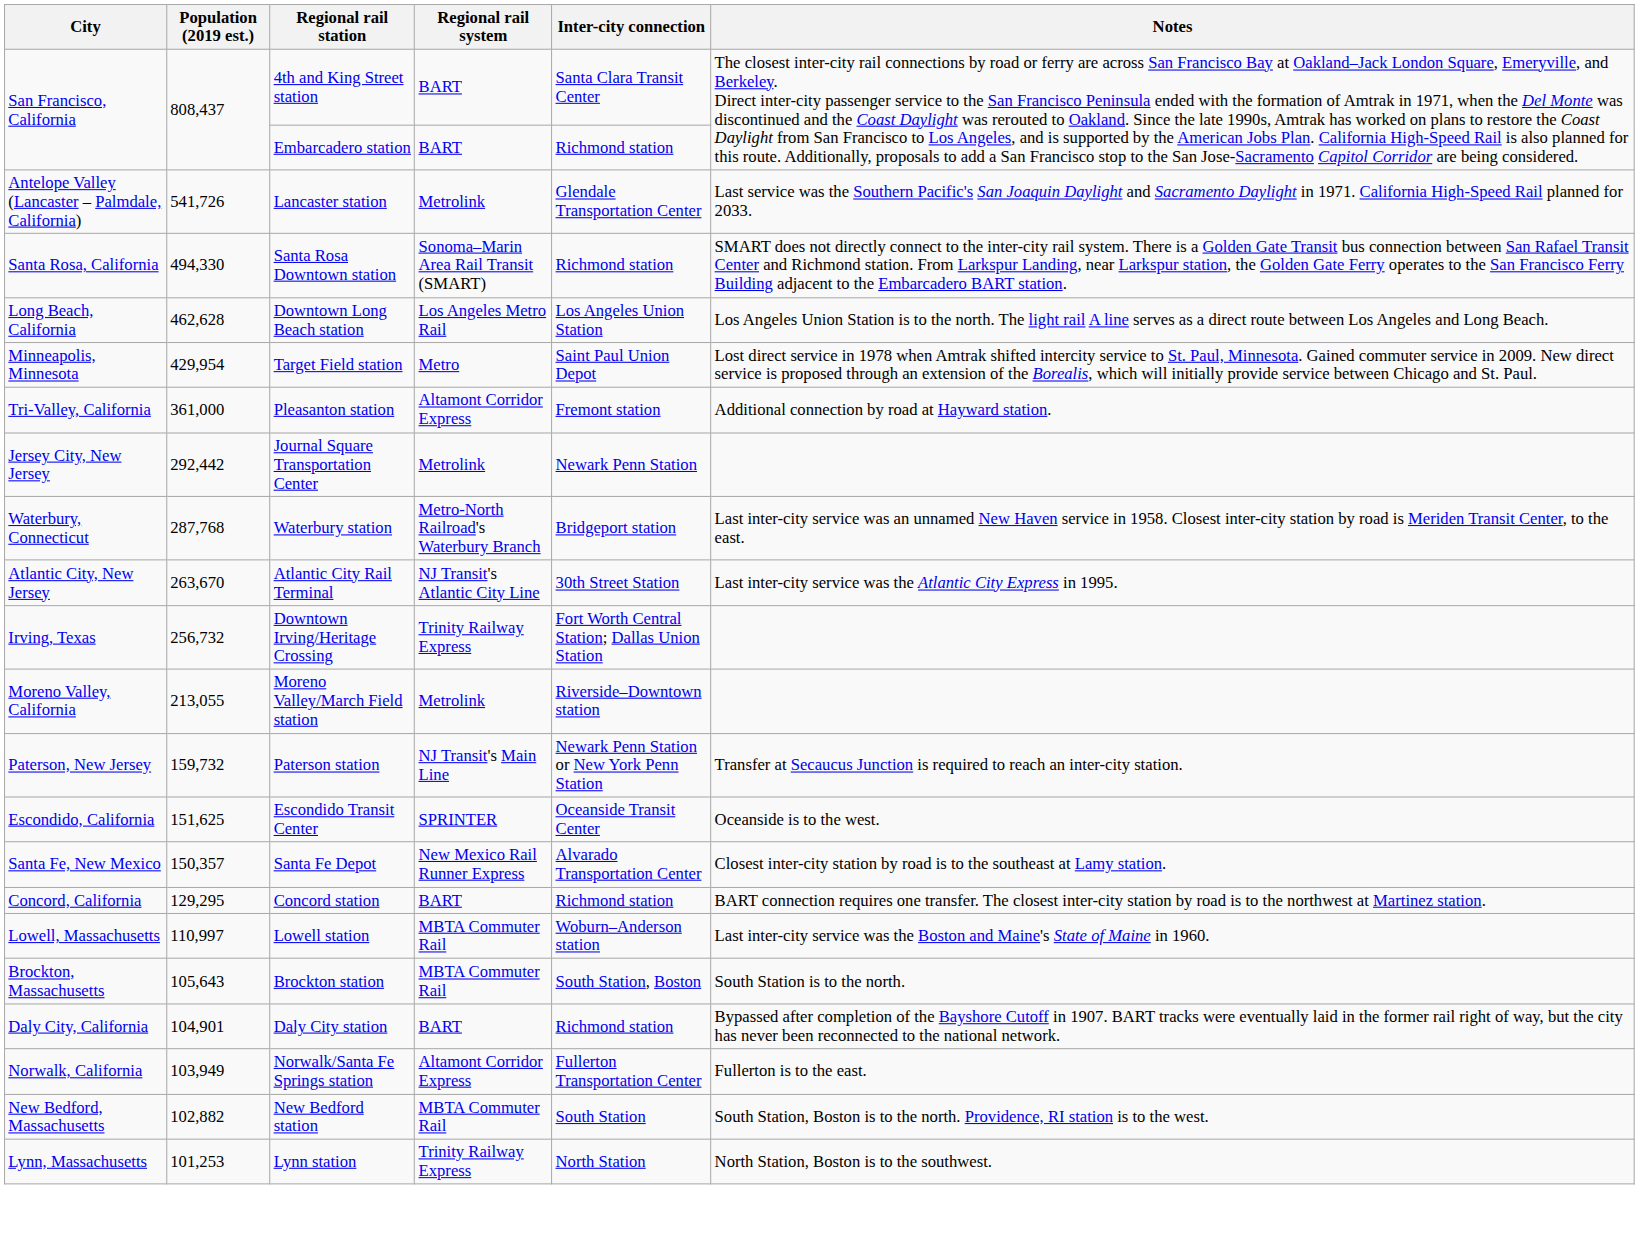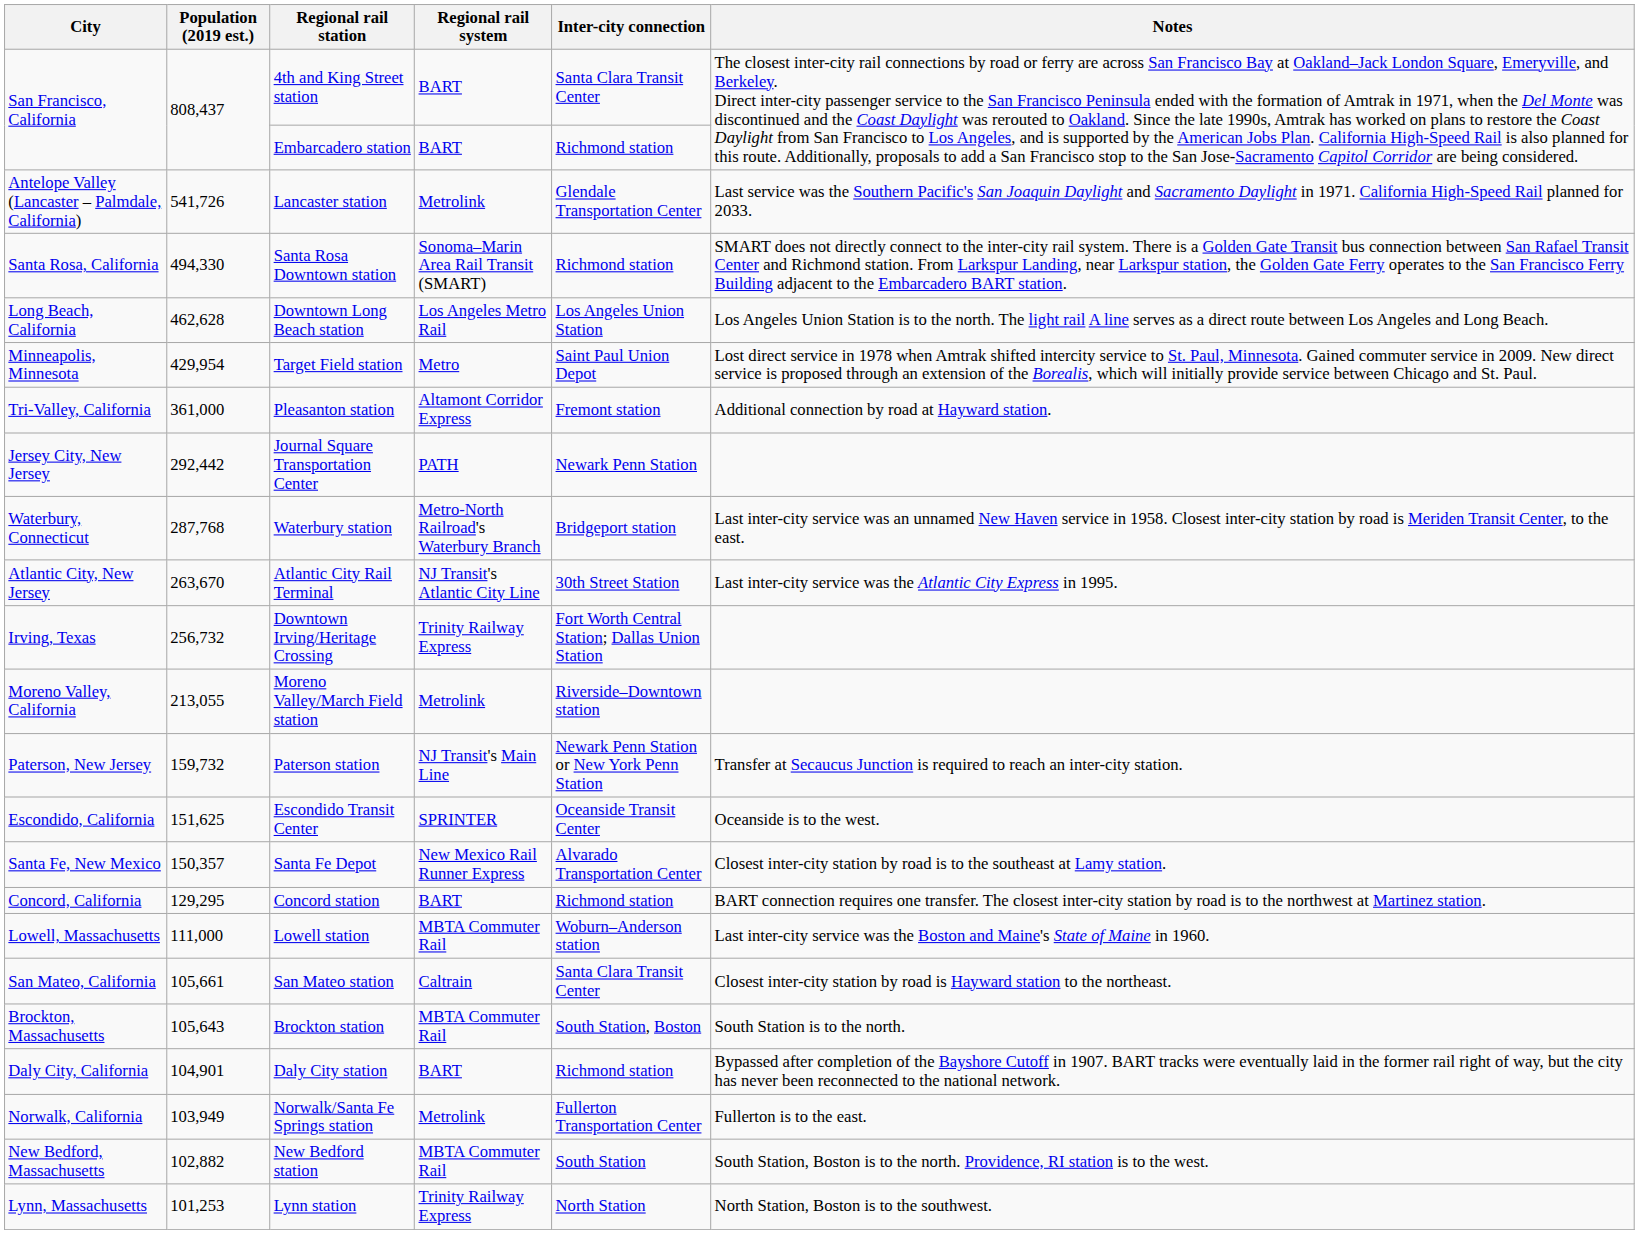Journal Square Transportation Center | Regional rail system: Metrolink -> PATH
Lowell station | Population (2019 est.): 110,997 -> 111,000
+ row: San Mateo, California | 105,661 | San Mateo station | Caltrain | Santa Clara Transit Center | Closest inter-city station by road is Hayward station to the northeast.
Norwalk/Santa Fe Springs station | Regional rail system: Altamont Corridor Express -> Metrolink
